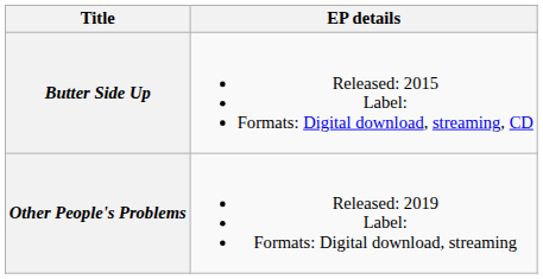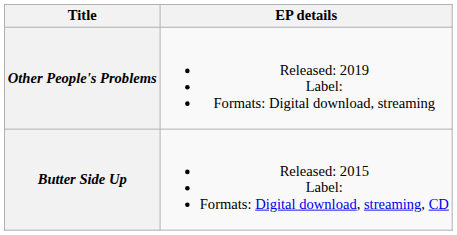rows swapped: Butter Side Up <-> Other People's Problems
